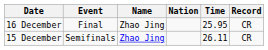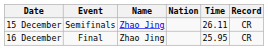rows swapped: 15 December <-> 16 December
